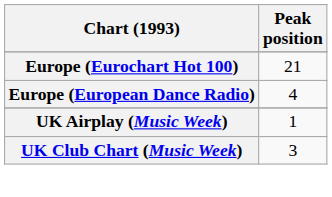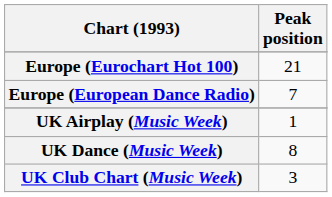Europe (European Dance Radio) | Peak position: 4 -> 7
+ row: UK Dance (Music Week) | 8
